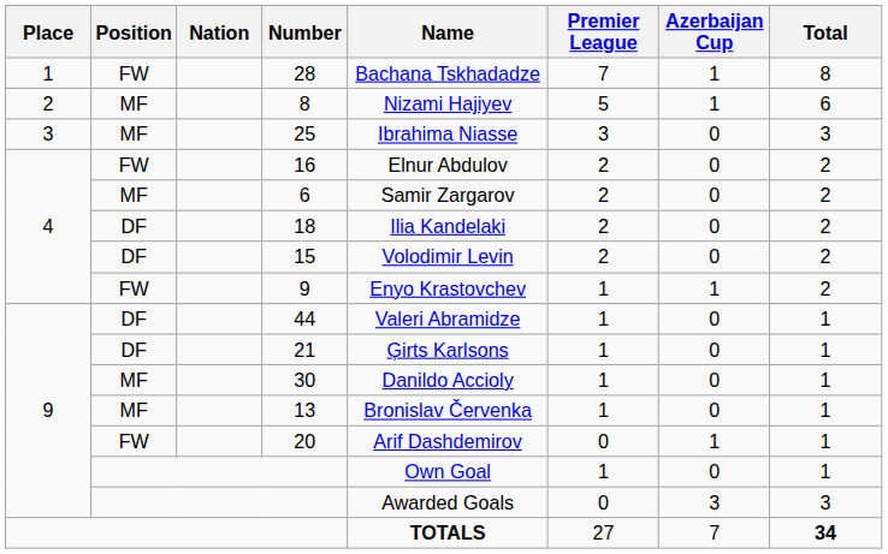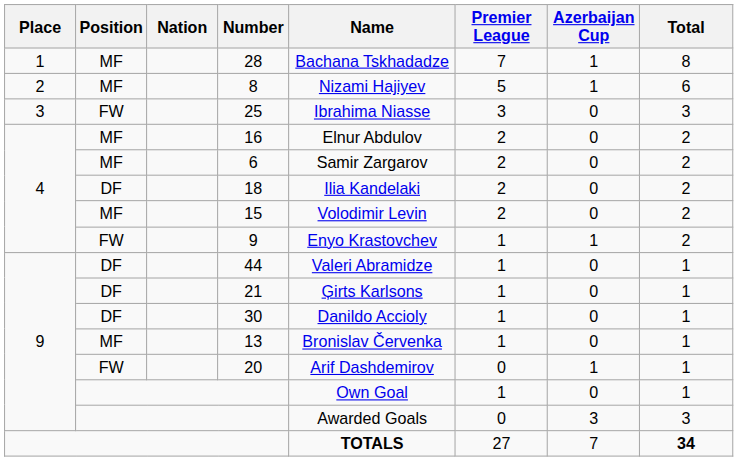28 | Position: FW -> MF
25 | Position: MF -> FW
16 | Position: FW -> MF
15 | Position: DF -> MF
30 | Position: MF -> DF
